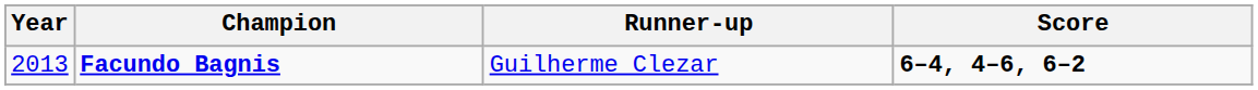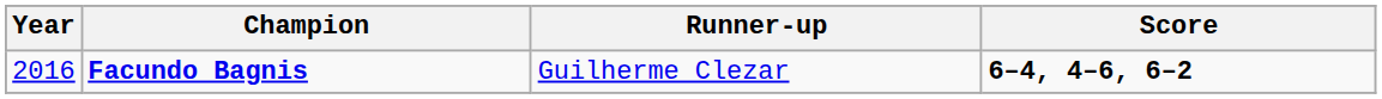Facundo Bagnis | Year: 2013 -> 2016
